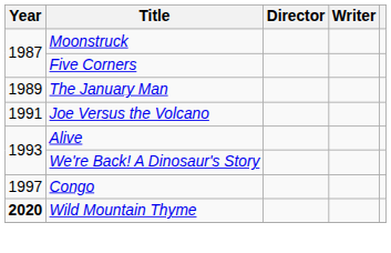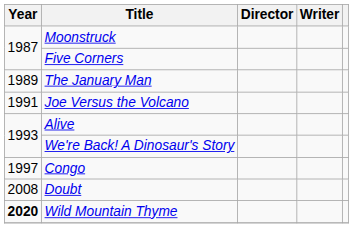+ row: 2008 | Doubt
